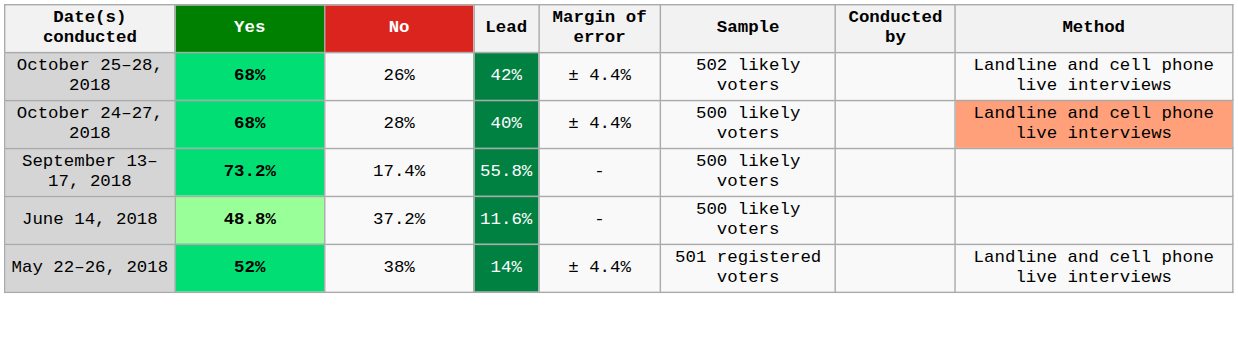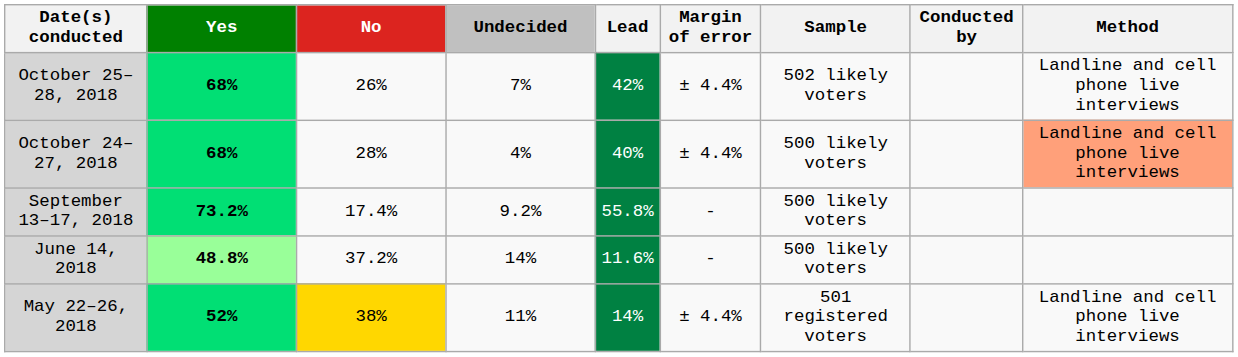+ column: Undecided | 7% | 4% | 9.2% | 14% | 11%
May 22–26, 2018 | No: no background -> gold background
